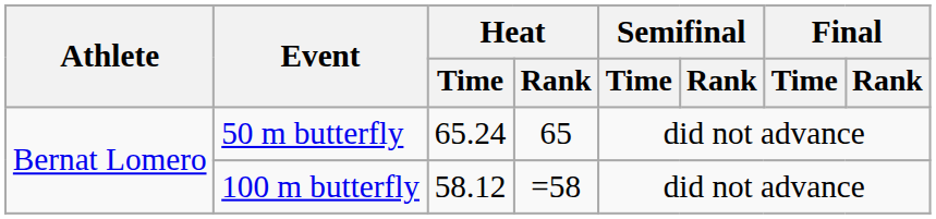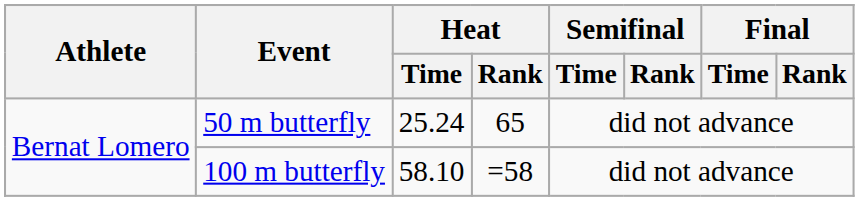50 m butterfly | Heat / Time: 65.24 -> 25.24
100 m butterfly | Heat / Time: 58.12 -> 58.10
